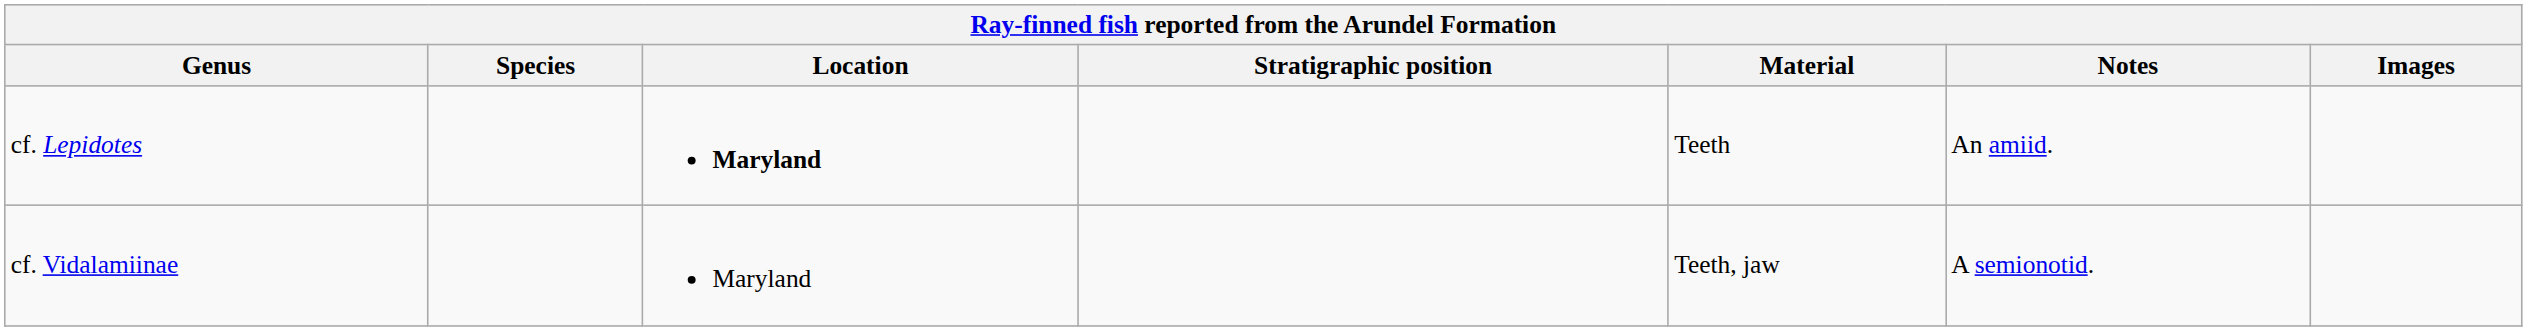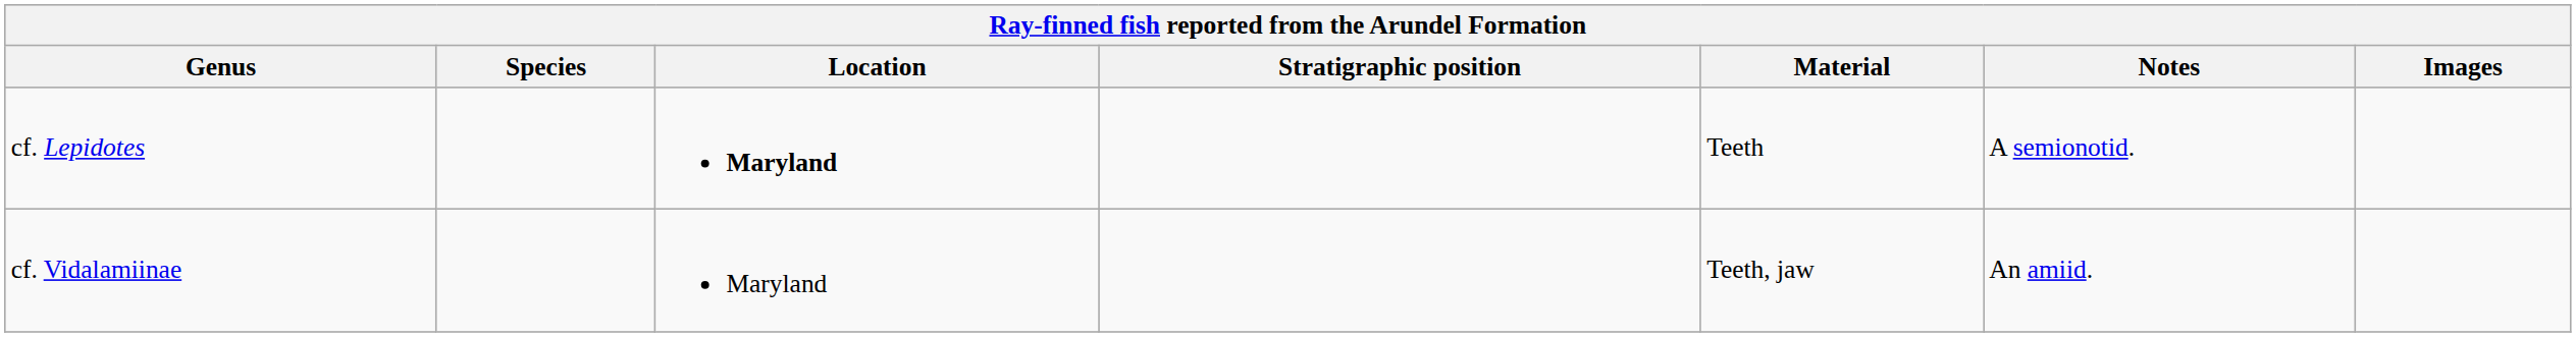cf. Lepidotes | Notes: An amiid. -> A semionotid.
cf. Vidalamiinae | Notes: A semionotid. -> An amiid.
